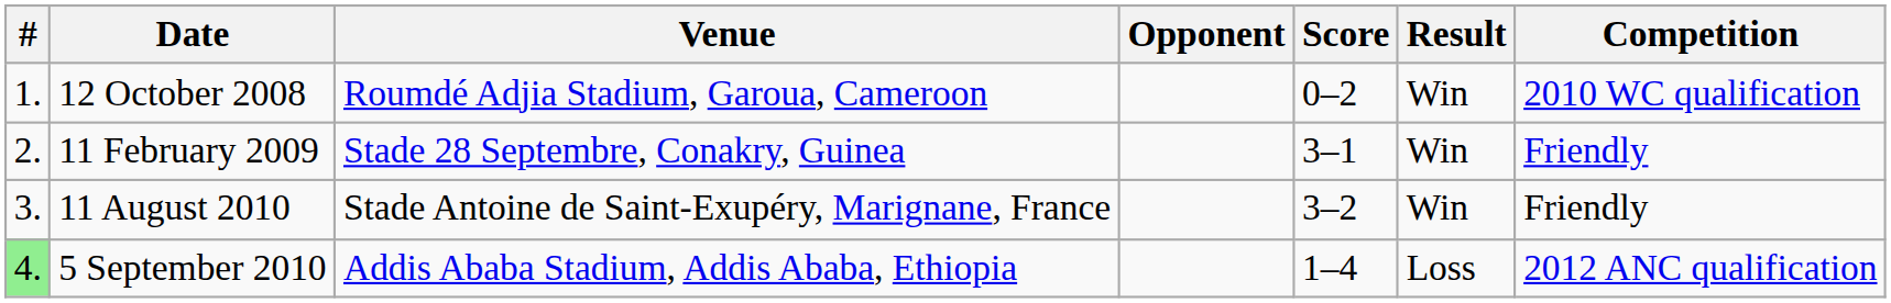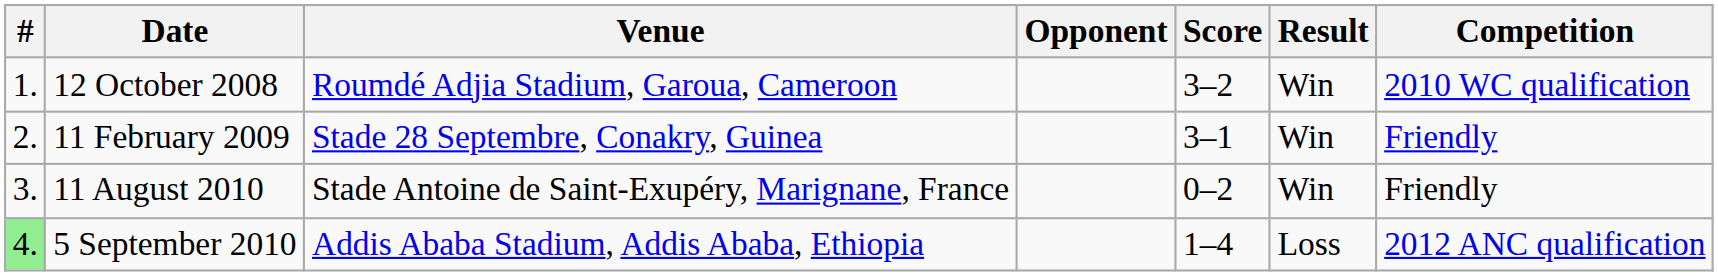12 October 2008 | Score: 0–2 -> 3–2
11 August 2010 | Score: 3–2 -> 0–2
